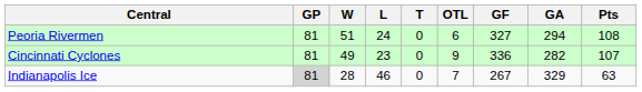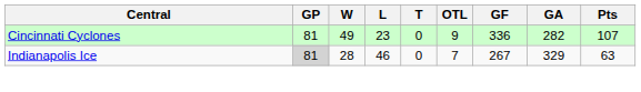- row: Peoria Rivermen | 81 | 51 | 24 | 0 | 6 | 327 | 294 | 108
